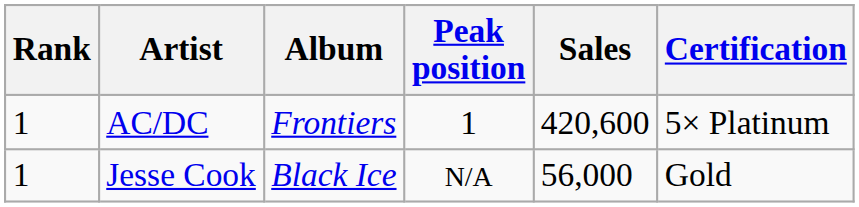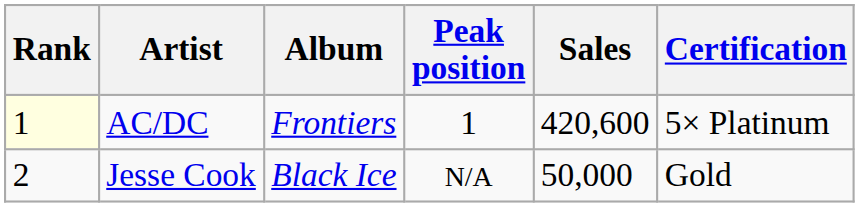AC/DC | Rank: no background -> lightyellow background
Jesse Cook | Rank: 1 -> 2
Jesse Cook | Sales: 56,000 -> 50,000
